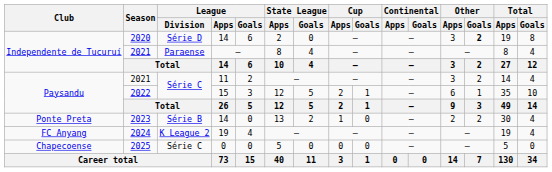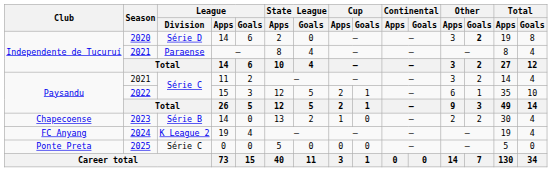2023 | Club: Ponte Preta -> Chapecoense
2025 | Club: Chapecoense -> Ponte Preta
